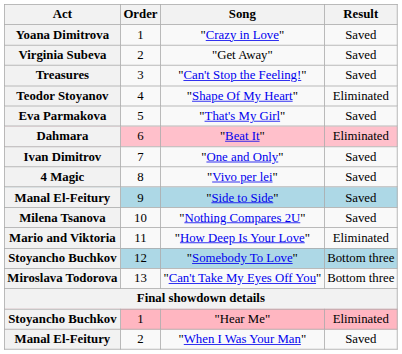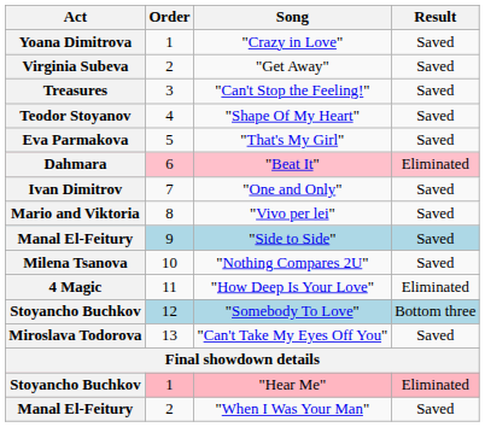"Shape Of My Heart" | Result: Eliminated -> Saved
"Vivo per lei" | Act: 4 Magic -> Mario and Viktoria
"How Deep Is Your Love" | Act: Mario and Viktoria -> 4 Magic
"Can't Take My Eyes Off You" | Result: Bottom three -> Saved
